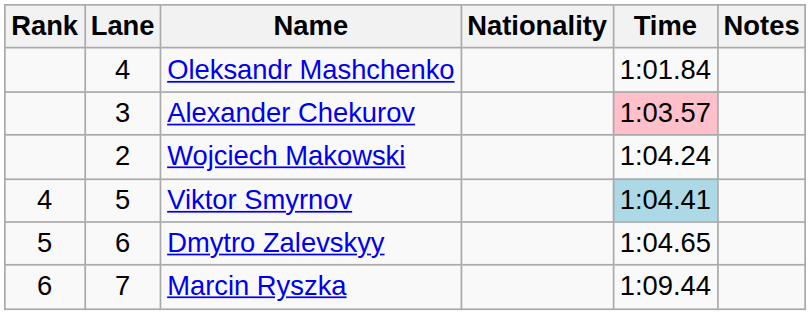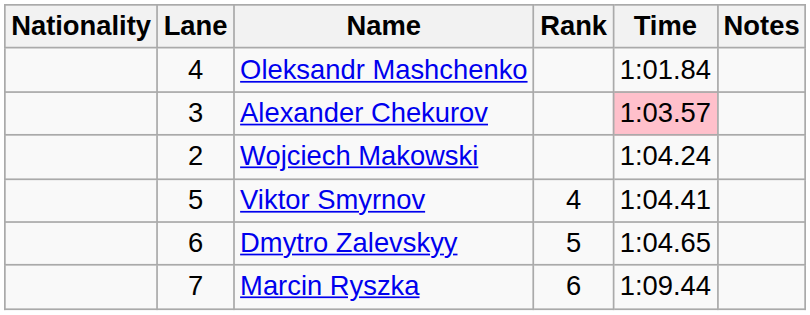columns swapped: Rank <-> Nationality
Viktor Smyrnov | Time: lightblue background -> no background
